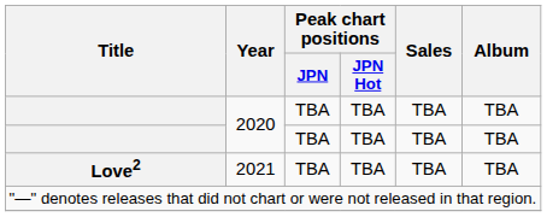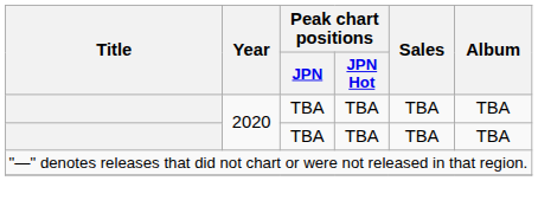- row: Love2 | 2021 | TBA | TBA | TBA | TBA
